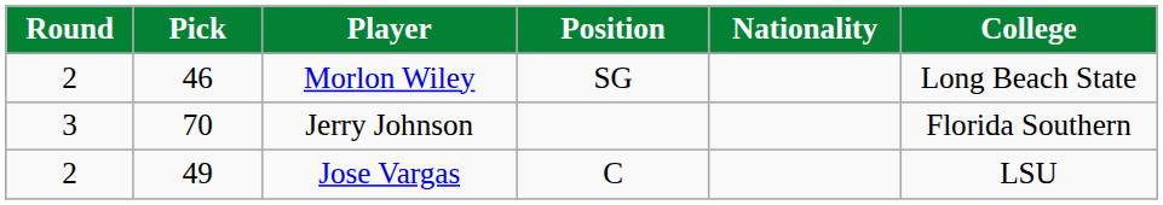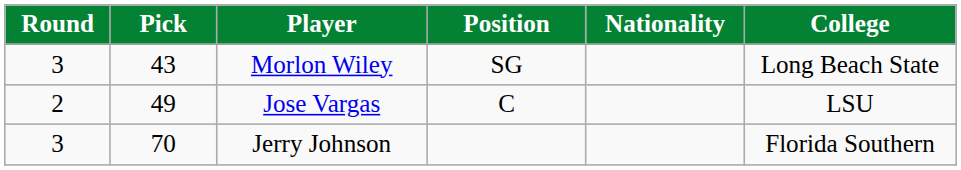Morlon Wiley | Round: 2 -> 3
Morlon Wiley | Pick: 46 -> 43
rows swapped: Jose Vargas <-> Jerry Johnson
